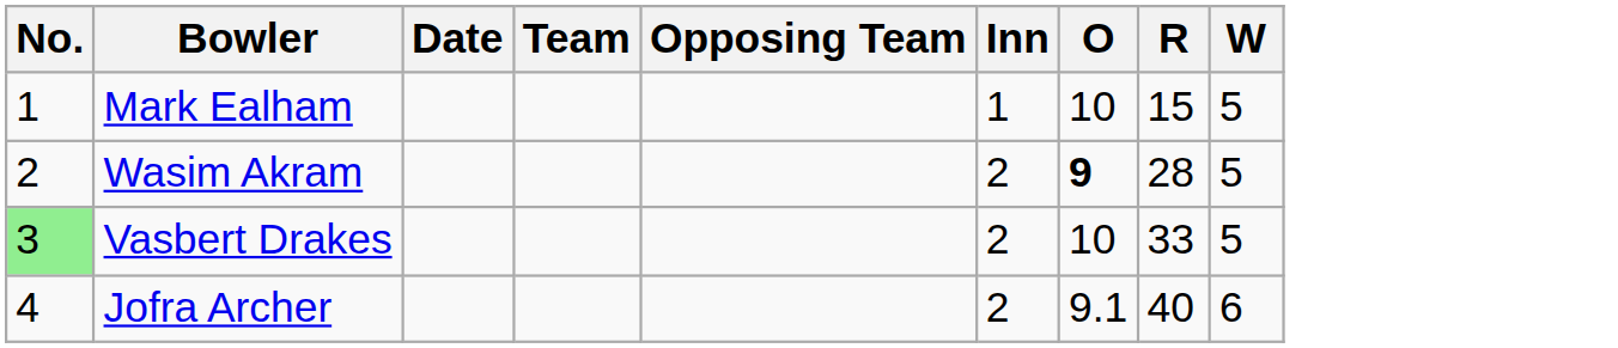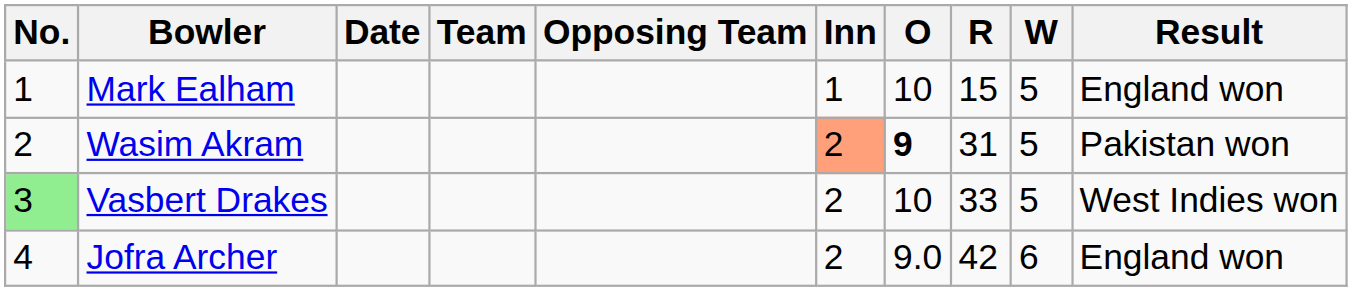+ column: Result | England won | Pakistan won | West Indies won | England won
Wasim Akram | Inn: no background -> lightsalmon background
Wasim Akram | R: 28 -> 31
Jofra Archer | O: 9.1 -> 9.0
Jofra Archer | R: 40 -> 42
